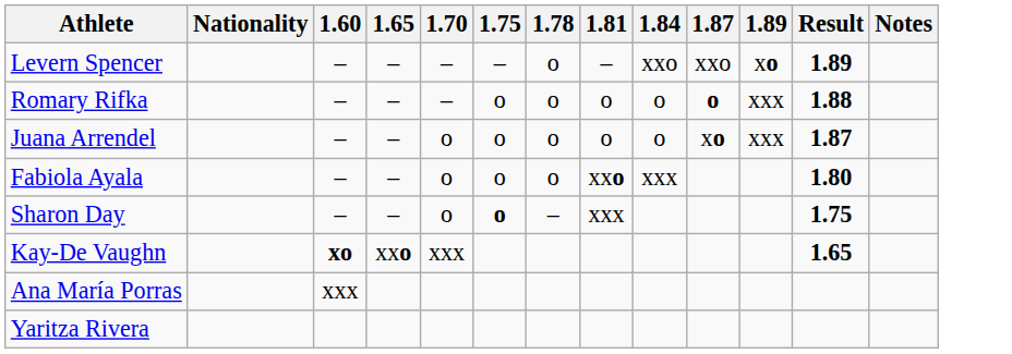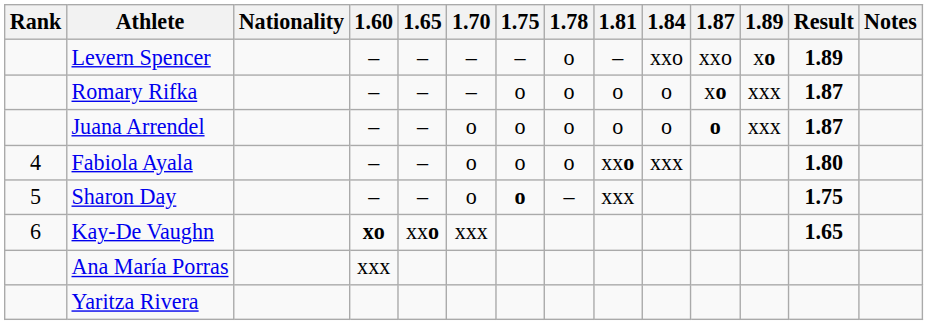+ column: Rank | 4 | 5 | 6
Romary Rifka | 1.87: o -> xo
Romary Rifka | Result: 1.88 -> 1.87
Juana Arrendel | 1.87: xo -> o
